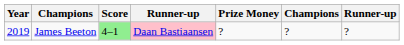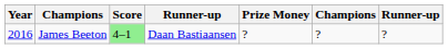James Beeton | Year: 2019 -> 2016
James Beeton | column 4: pink background -> no background
